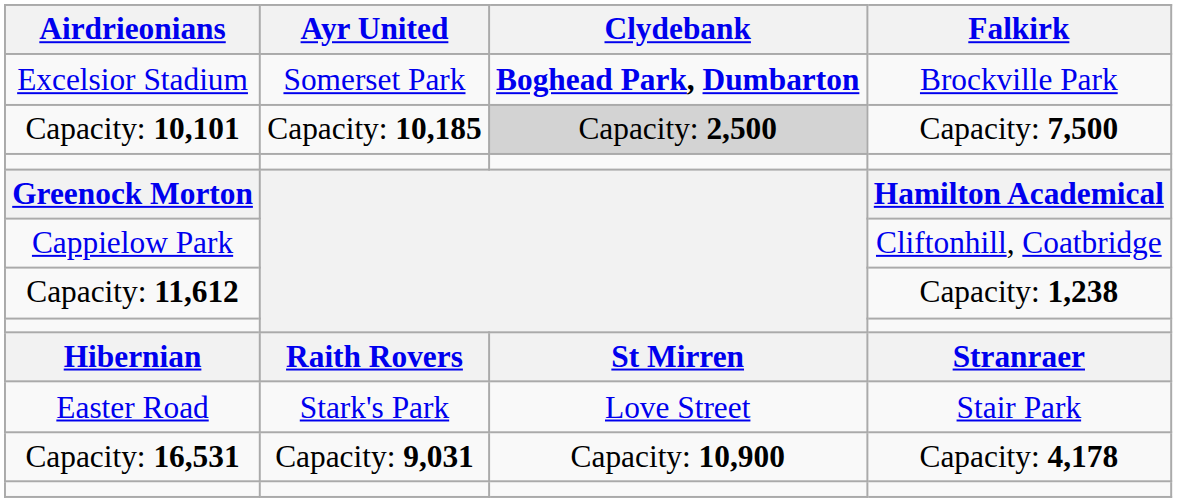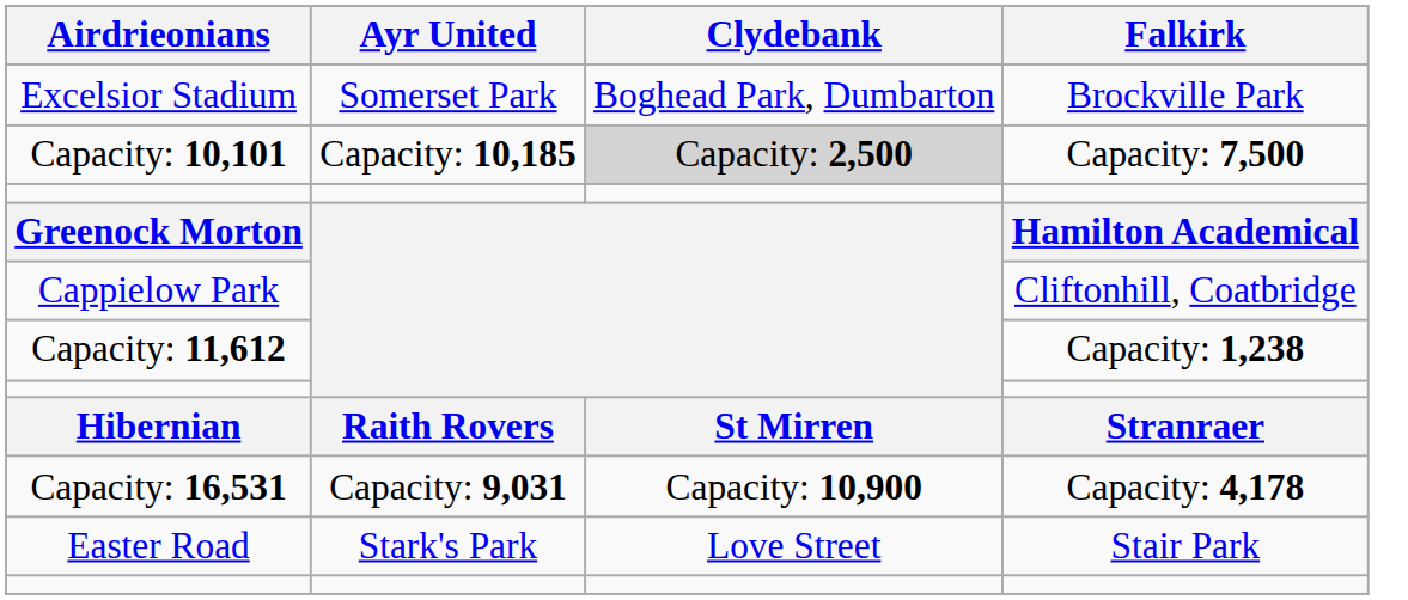Excelsior Stadium | Clydebank: bold -> normal
rows swapped: Easter Road <-> Capacity: 16,531
